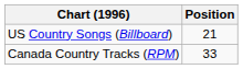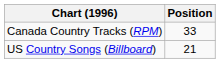rows swapped: Canada Country Tracks (RPM) <-> US Country Songs (Billboard)
